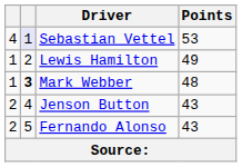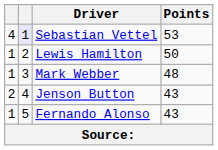Lewis Hamilton | Points: 49 -> 50
Mark Webber | column 2: bold -> normal
Fernando Alonso | column 1: 2 -> 1
